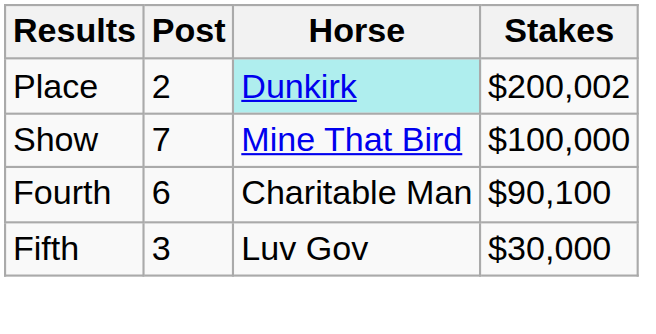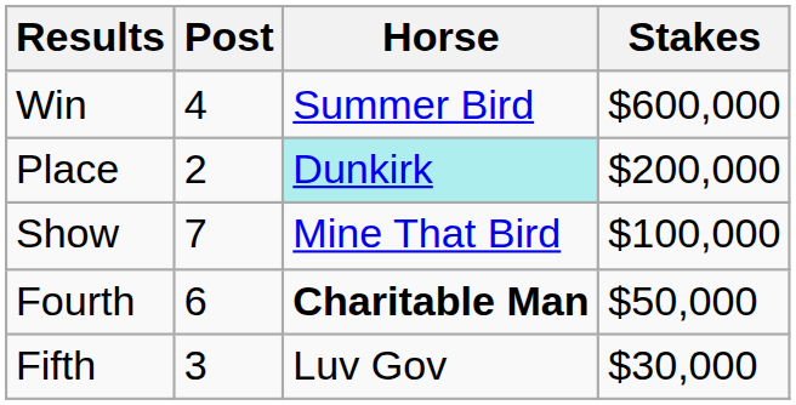+ row: Win | 4 | Summer Bird | $600,000
Place | Stakes: $200,002 -> $200,000
Fourth | Horse: normal -> bold
Fourth | Stakes: $90,100 -> $50,000
